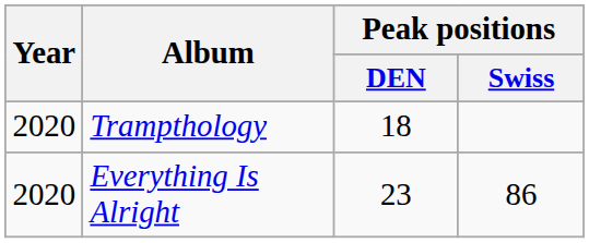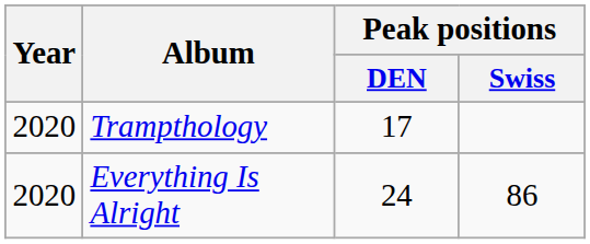Trampthology | Peak positions / DEN: 18 -> 17
Everything Is Alright | Peak positions / DEN: 23 -> 24
